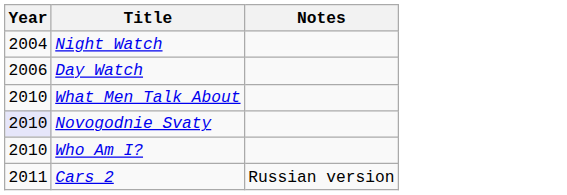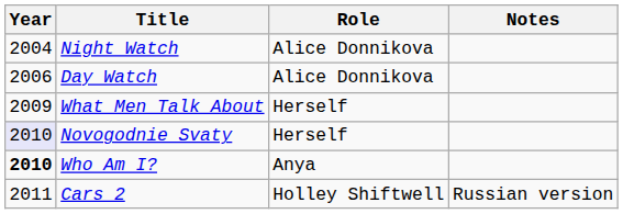+ column: Role | Alice Donnikova | Alice Donnikova | Herself | Herself | Anya | Holley Shiftwell
What Men Talk About | Year: 2010 -> 2009
Who Am I? | Year: normal -> bold
